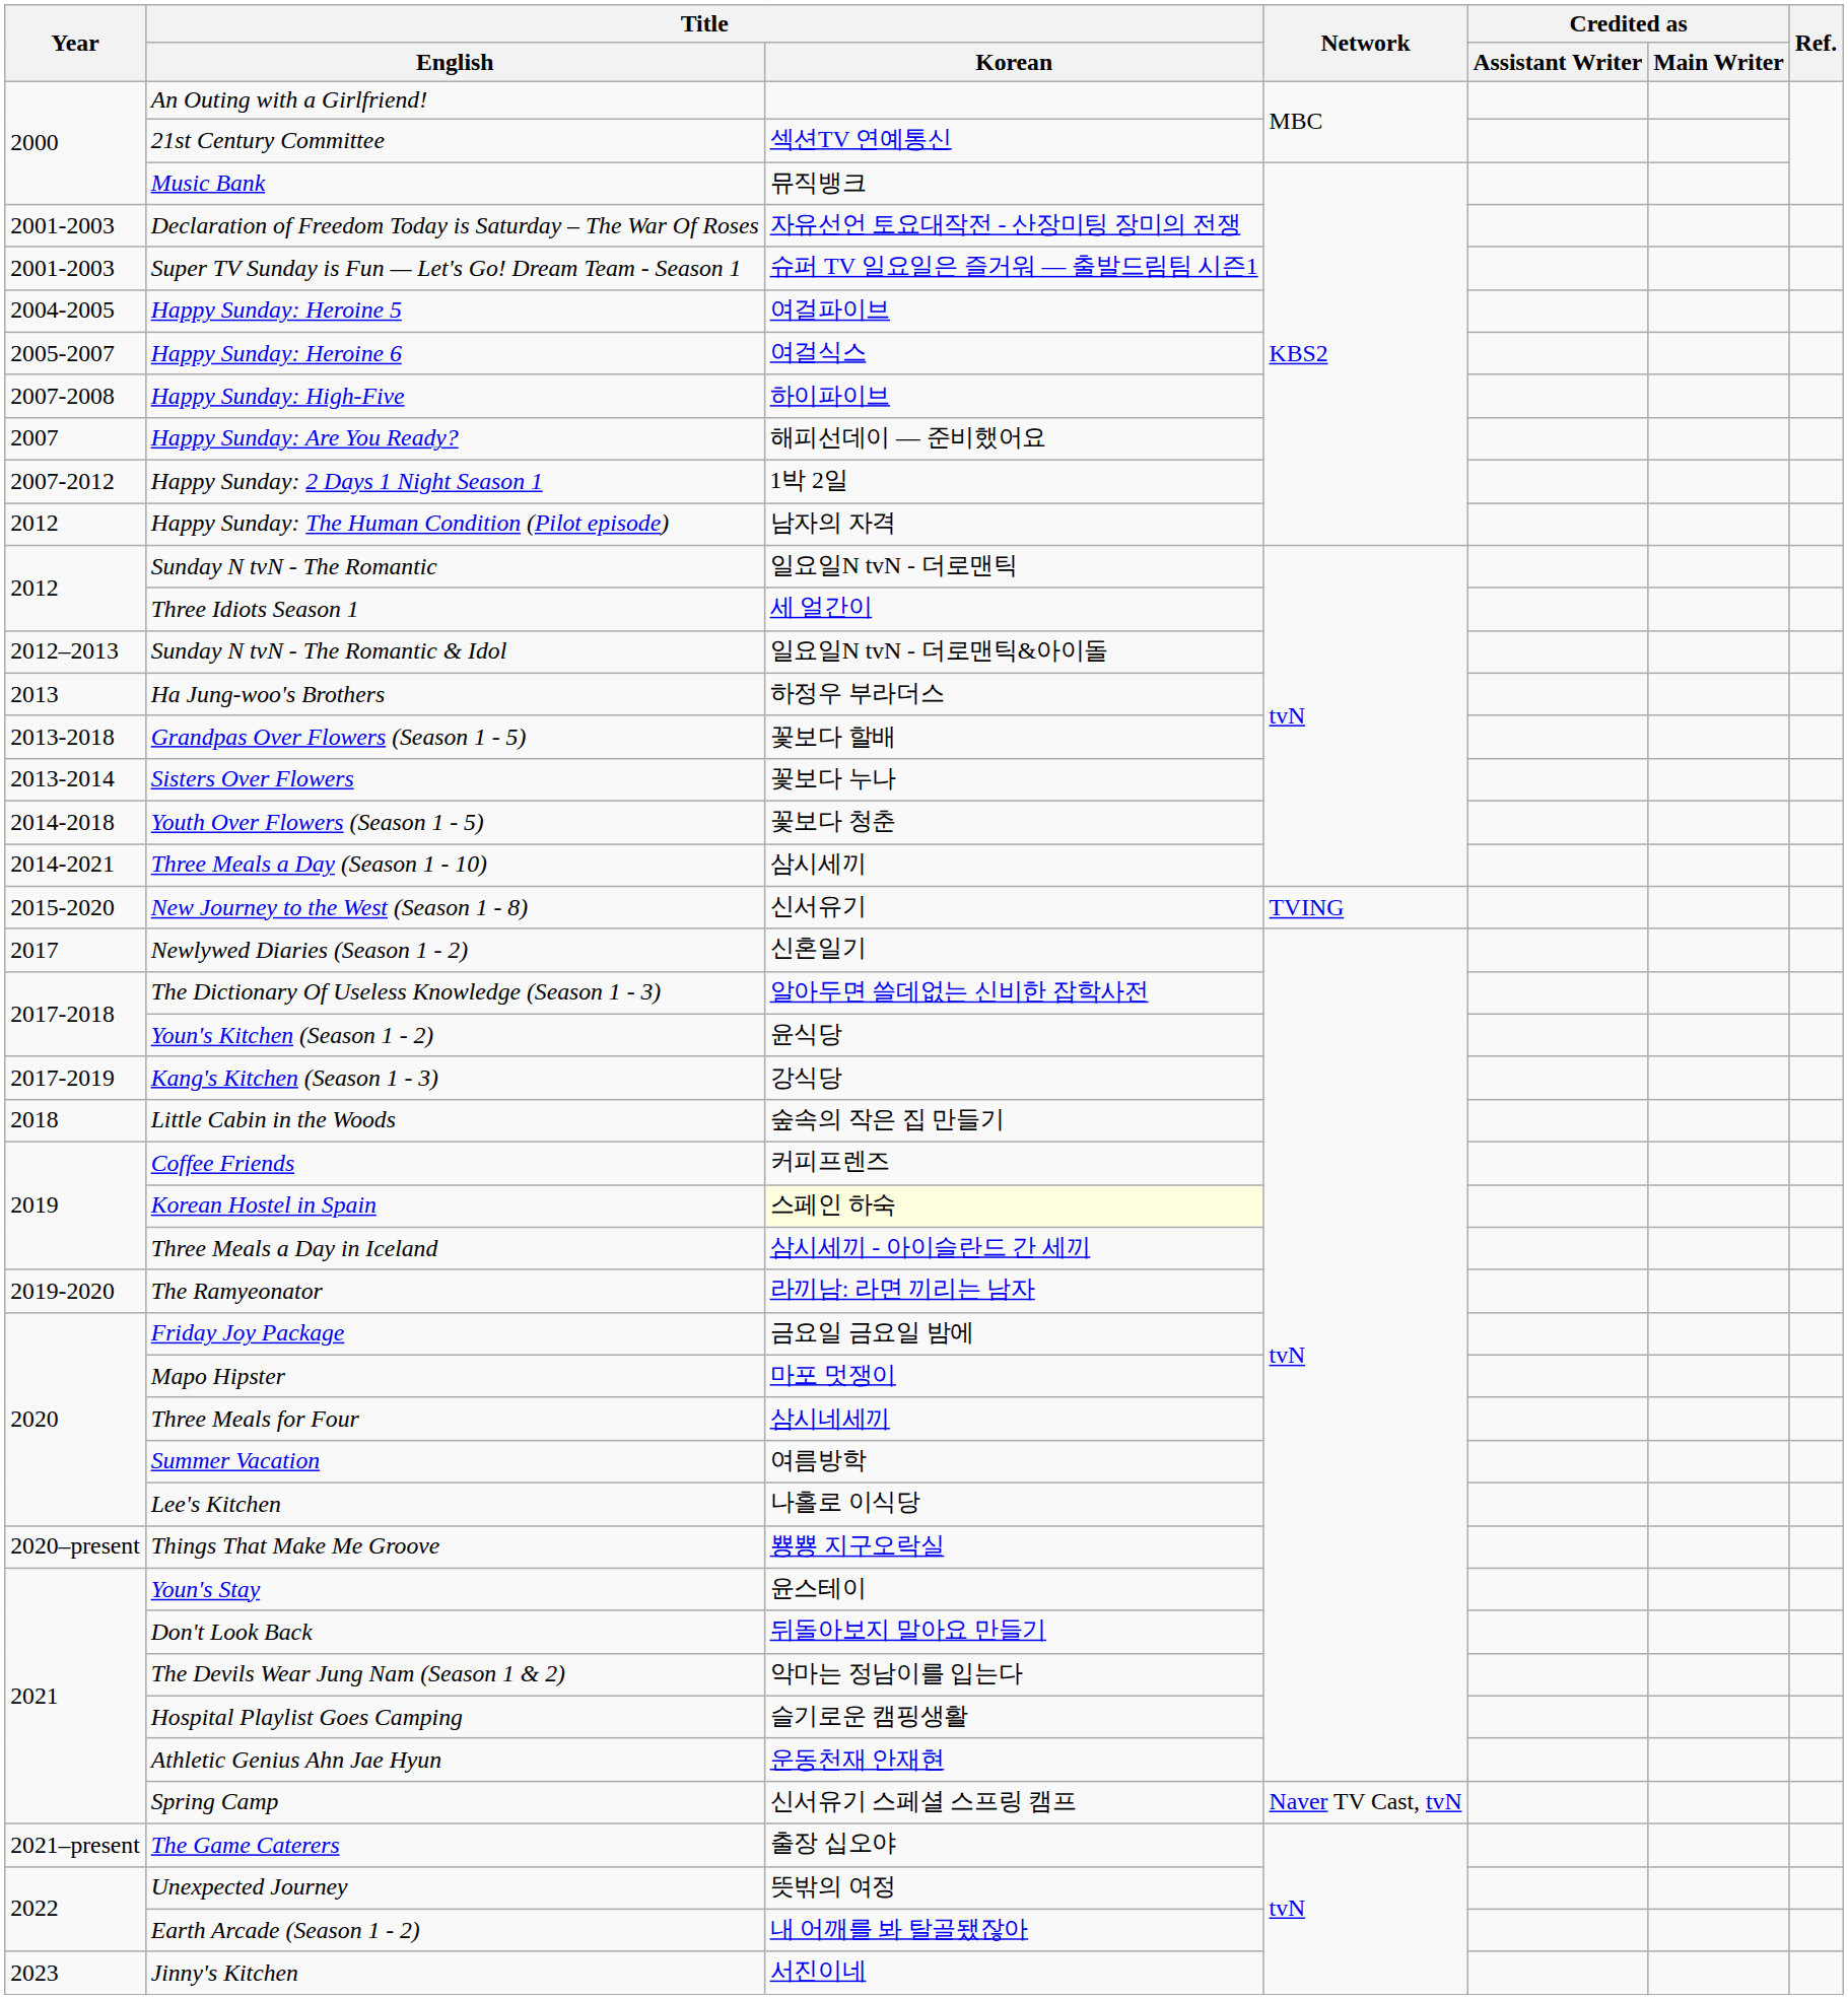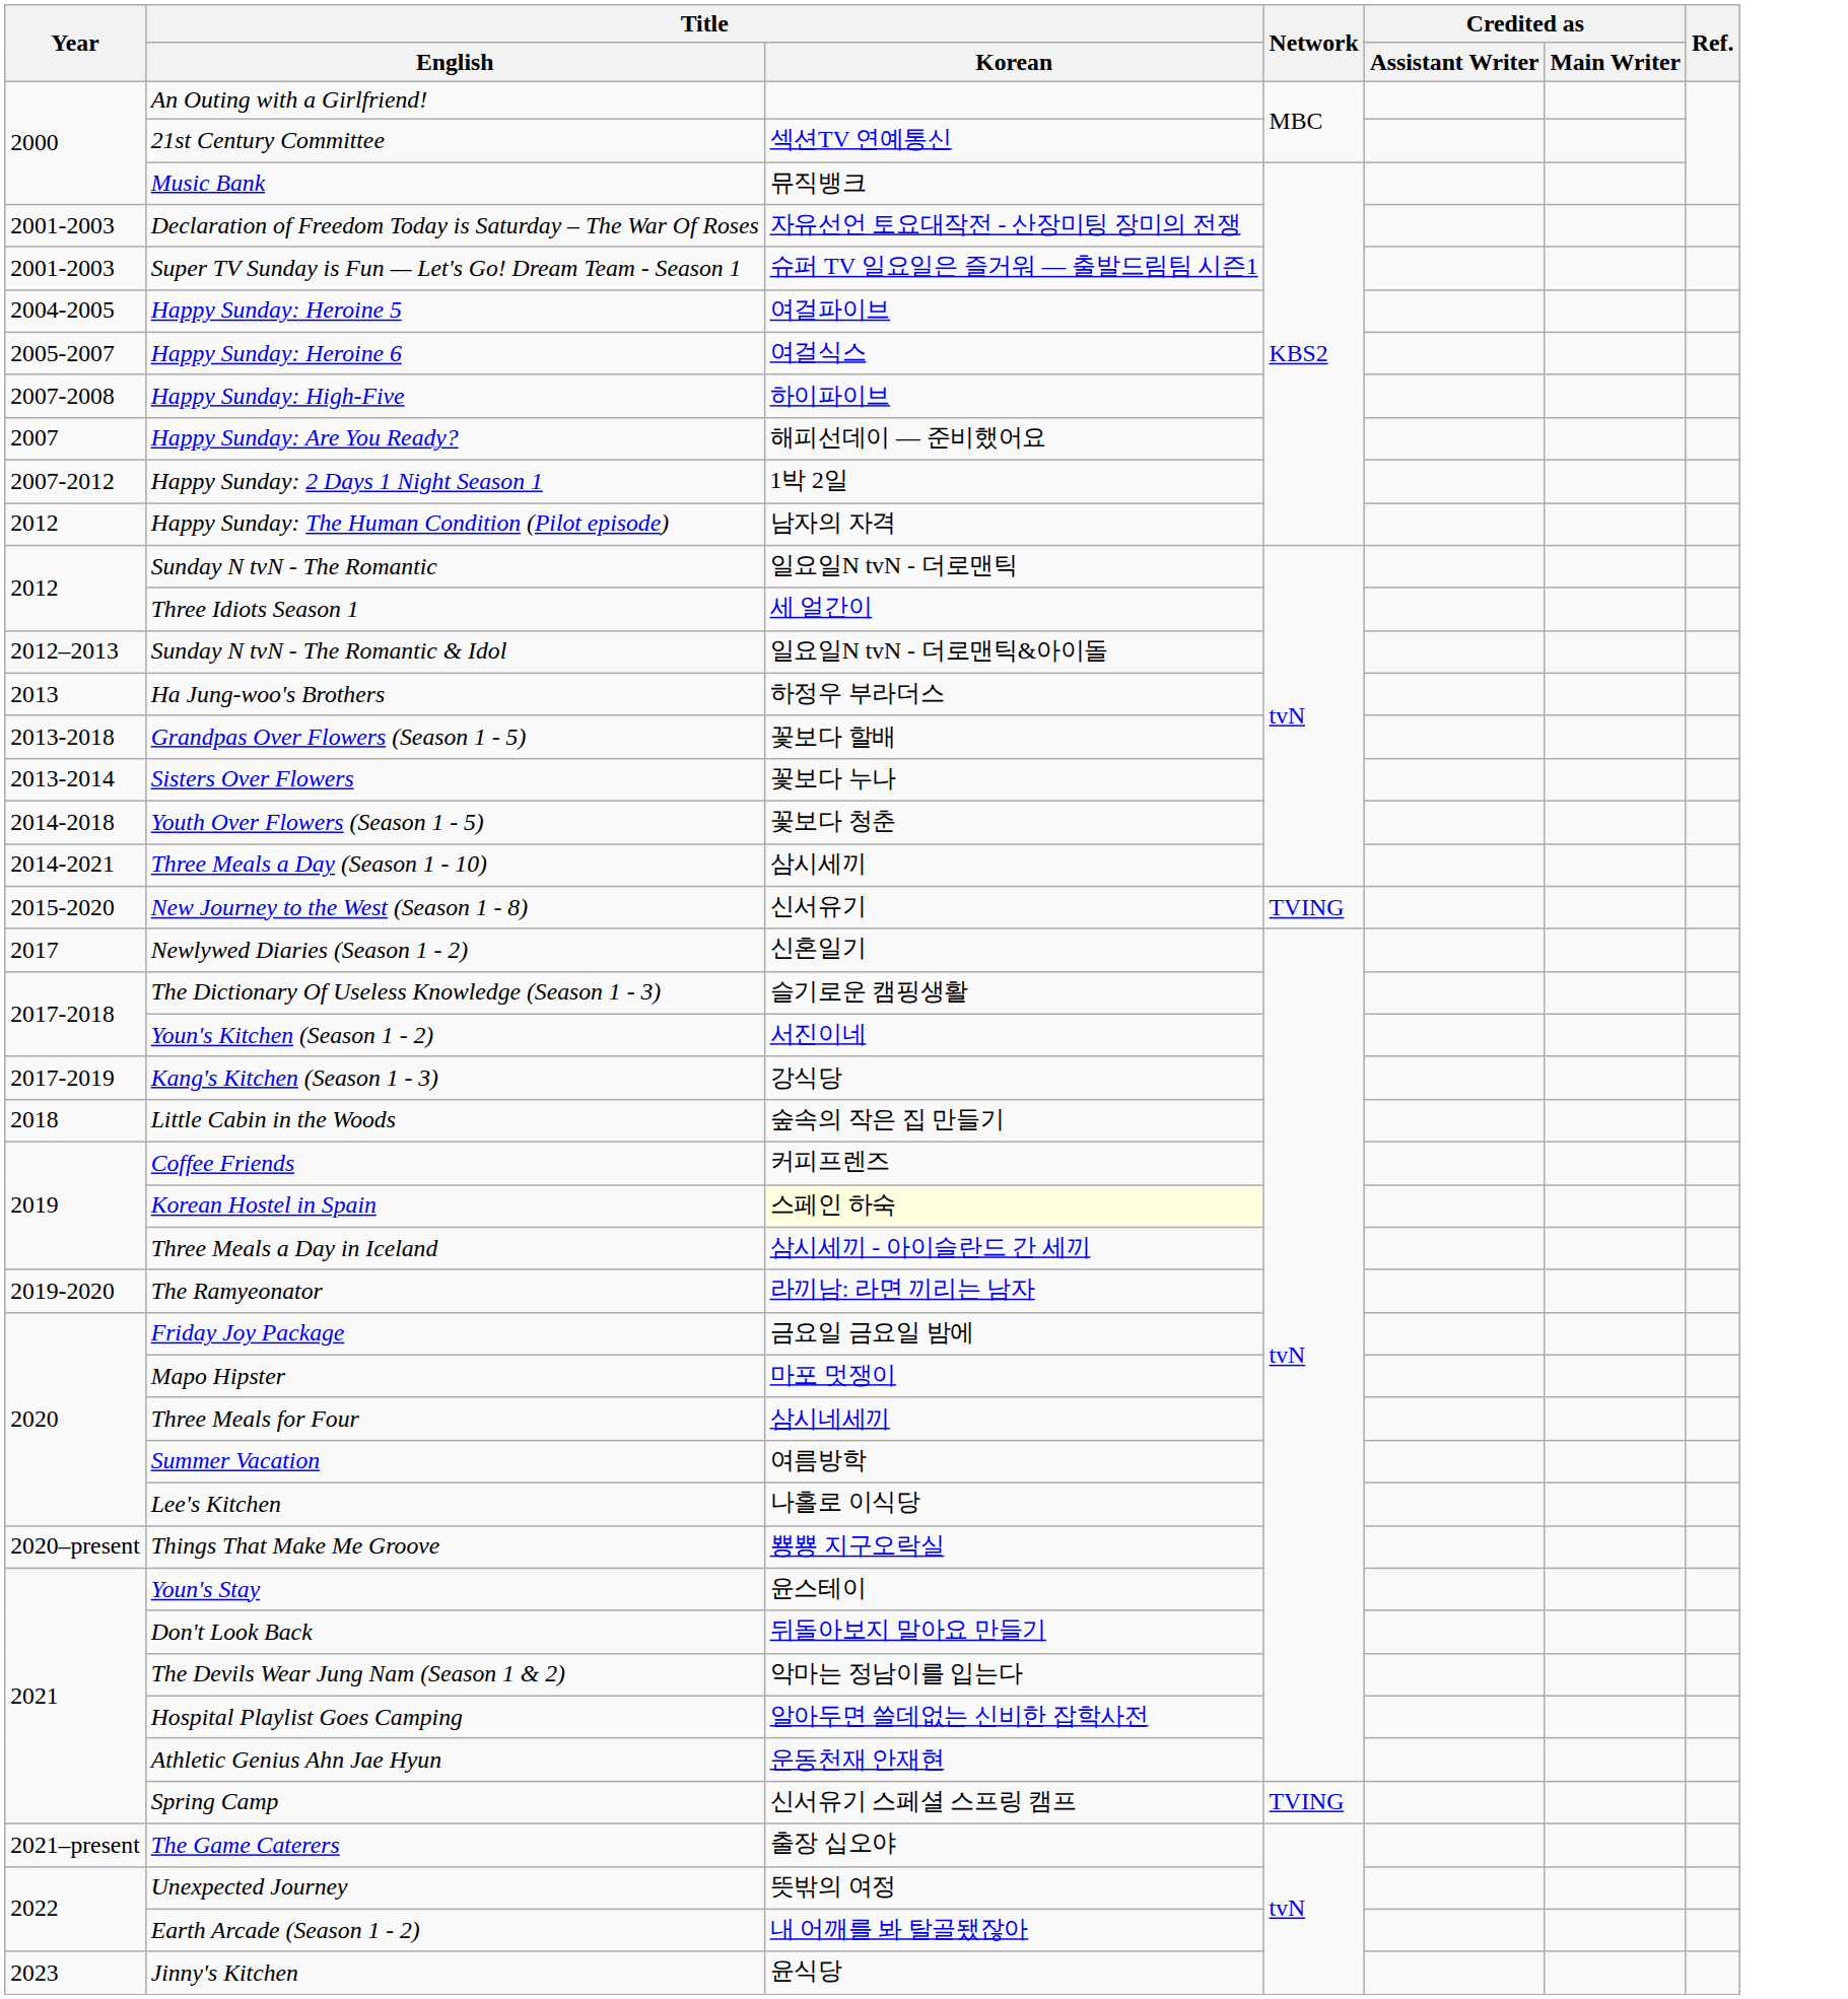The Dictionary Of Useless Knowledge (Season 1 - 3) | Title / Korean: 알아두면 쓸데없는 신비한 잡학사전 -> 슬기로운 캠핑생활
Youn's Kitchen (Season 1 - 2) | Title / Korean: 윤식당 -> 서진이네
Hospital Playlist Goes Camping | Title / Korean: 슬기로운 캠핑생활 -> 알아두면 쓸데없는 신비한 잡학사전
Spring Camp | Network: Naver TV Cast, tvN -> TVING
Jinny's Kitchen | Title / Korean: 서진이네 -> 윤식당
